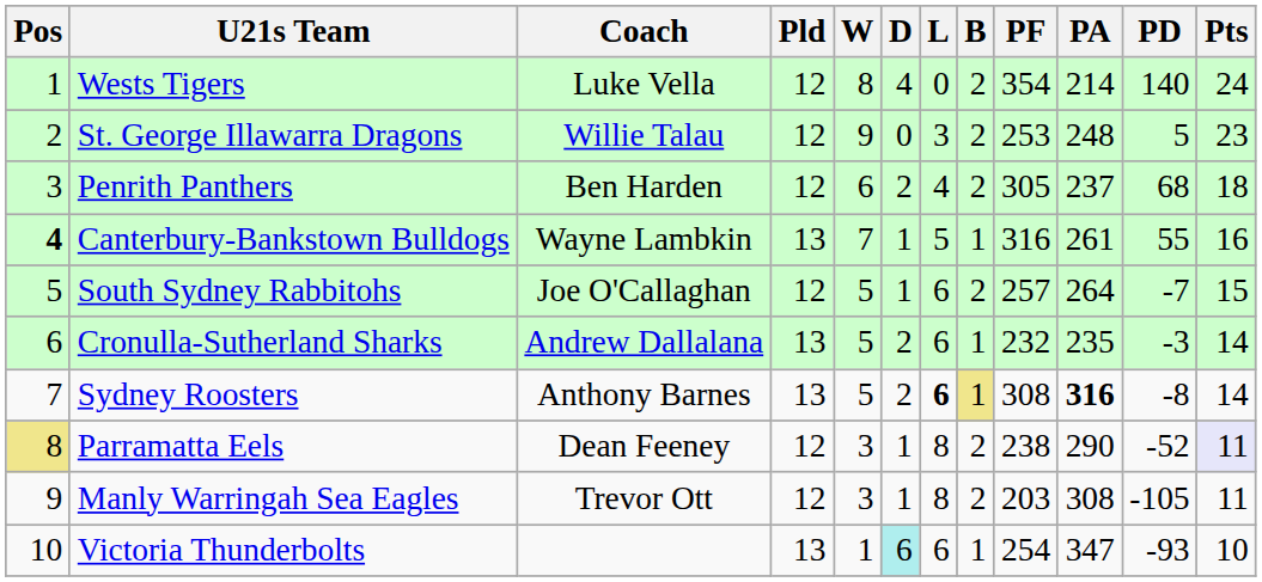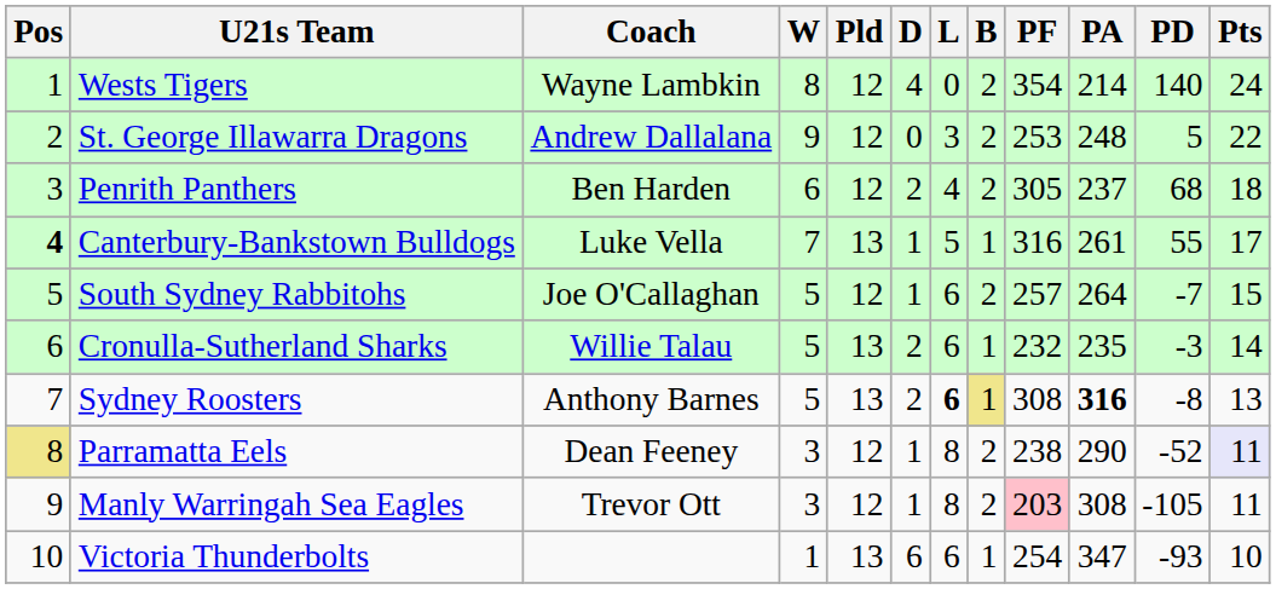columns swapped: Pld <-> W
Wests Tigers | Coach: Luke Vella -> Wayne Lambkin
St. George Illawarra Dragons | Coach: Willie Talau -> Andrew Dallalana
St. George Illawarra Dragons | Pts: 23 -> 22
Canterbury-Bankstown Bulldogs | Coach: Wayne Lambkin -> Luke Vella
Canterbury-Bankstown Bulldogs | Pts: 16 -> 17
Cronulla-Sutherland Sharks | Coach: Andrew Dallalana -> Willie Talau
Sydney Roosters | Pts: 14 -> 13
Manly Warringah Sea Eagles | PF: no background -> pink background
Victoria Thunderbolts | D: paleturquoise background -> no background
